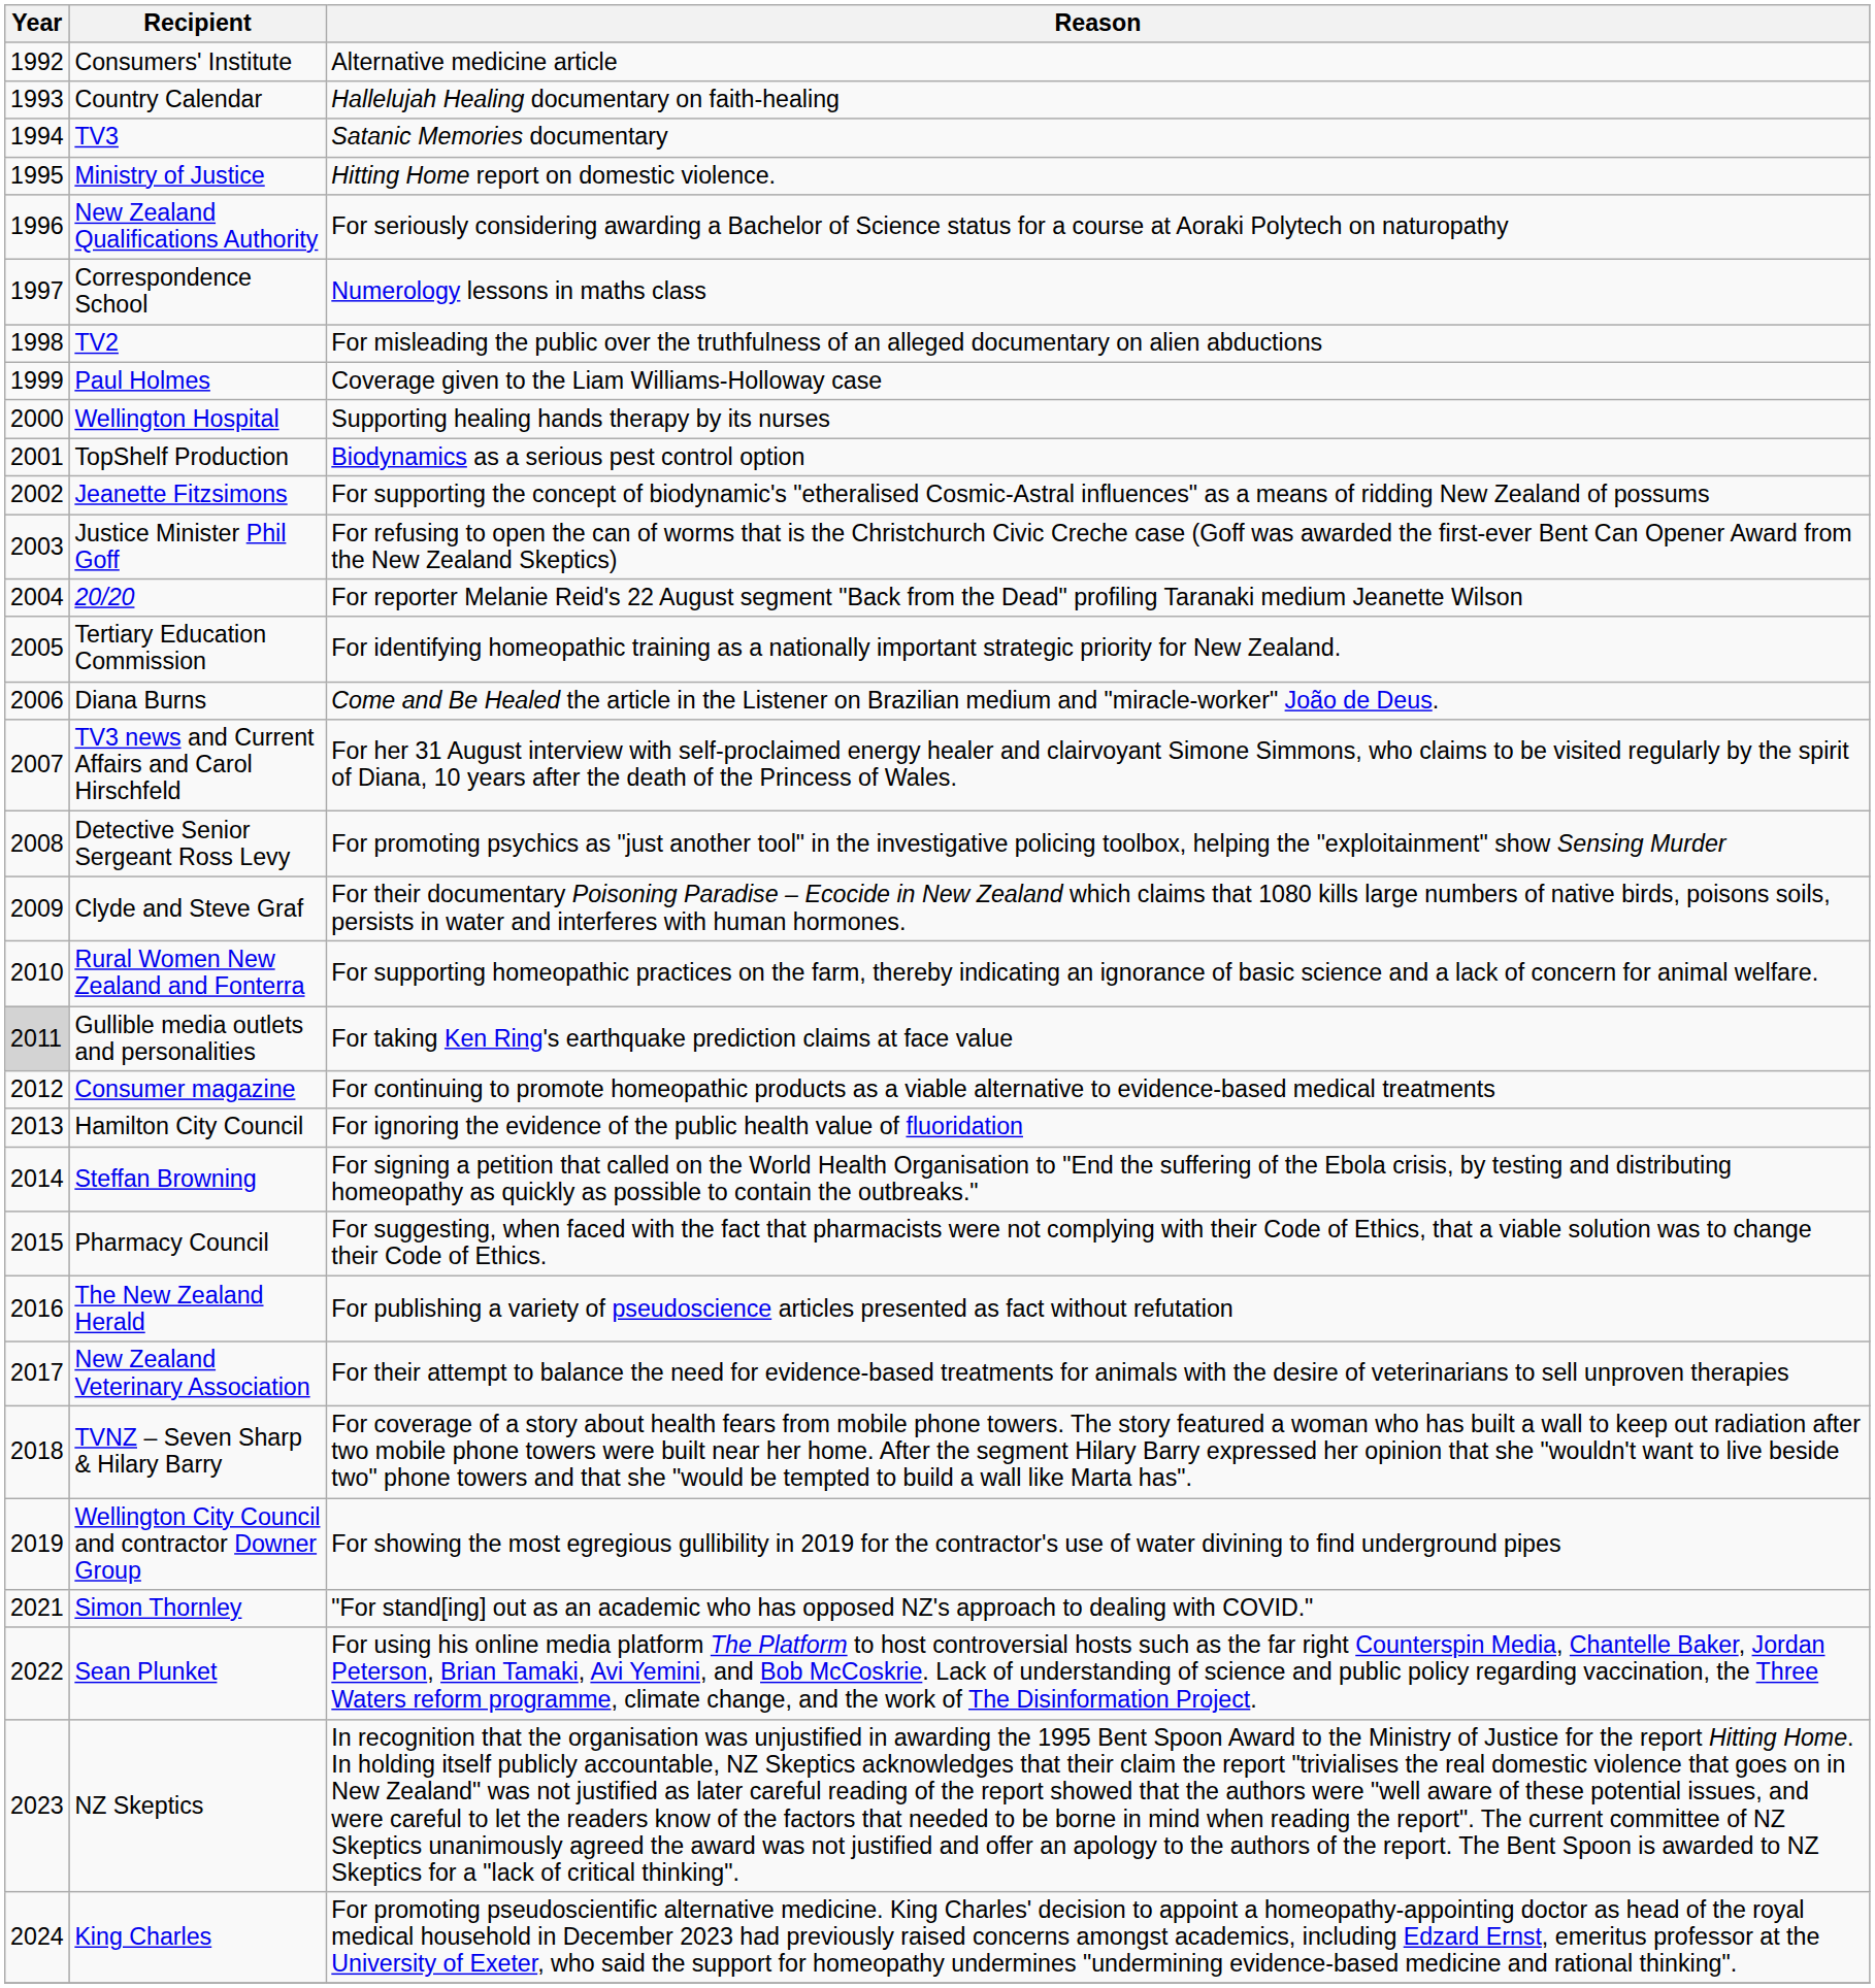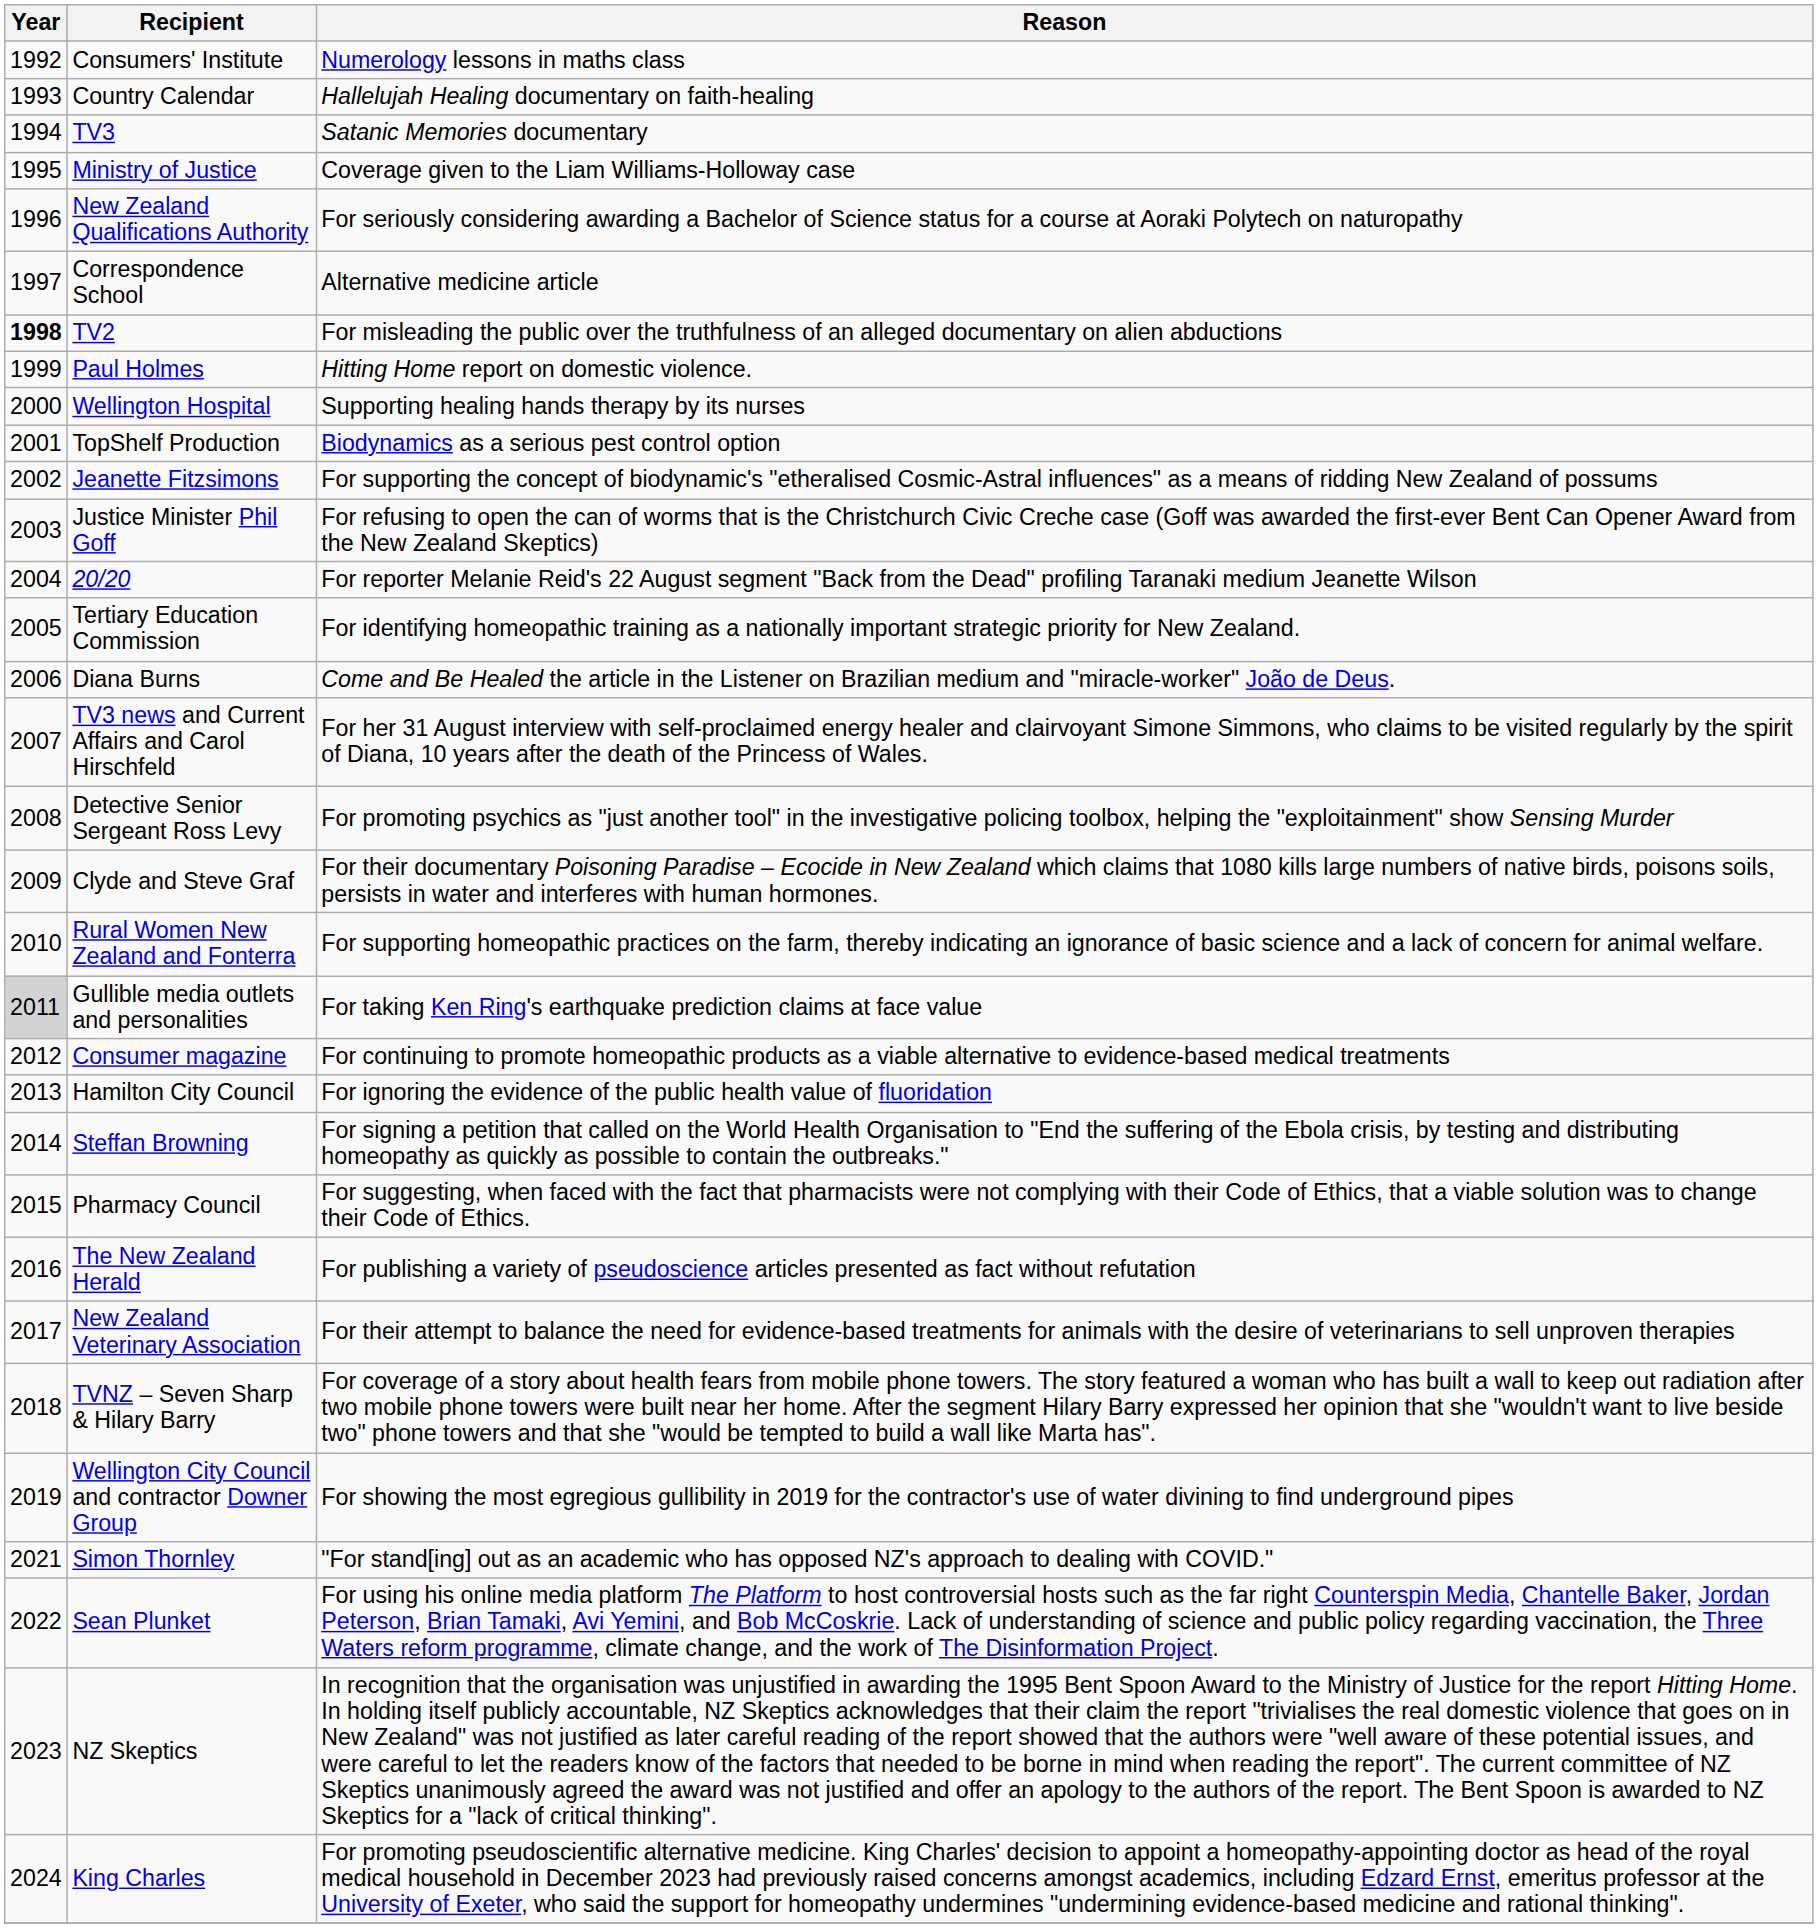Consumers' Institute | Reason: Alternative medicine article -> Numerology lessons in maths class
Ministry of Justice | Reason: Hitting Home report on domestic violence. -> Coverage given to the Liam Williams-Holloway case
Correspondence School | Reason: Numerology lessons in maths class -> Alternative medicine article
TV2 | Year: normal -> bold
Paul Holmes | Reason: Coverage given to the Liam Williams-Holloway case -> Hitting Home report on domestic violence.
